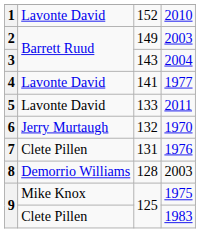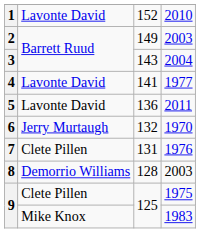5 | column 3: 133 -> 136
9 / 1975 | column 2: Mike Knox -> Clete Pillen
9 / 1983 | column 2: Clete Pillen -> Mike Knox
